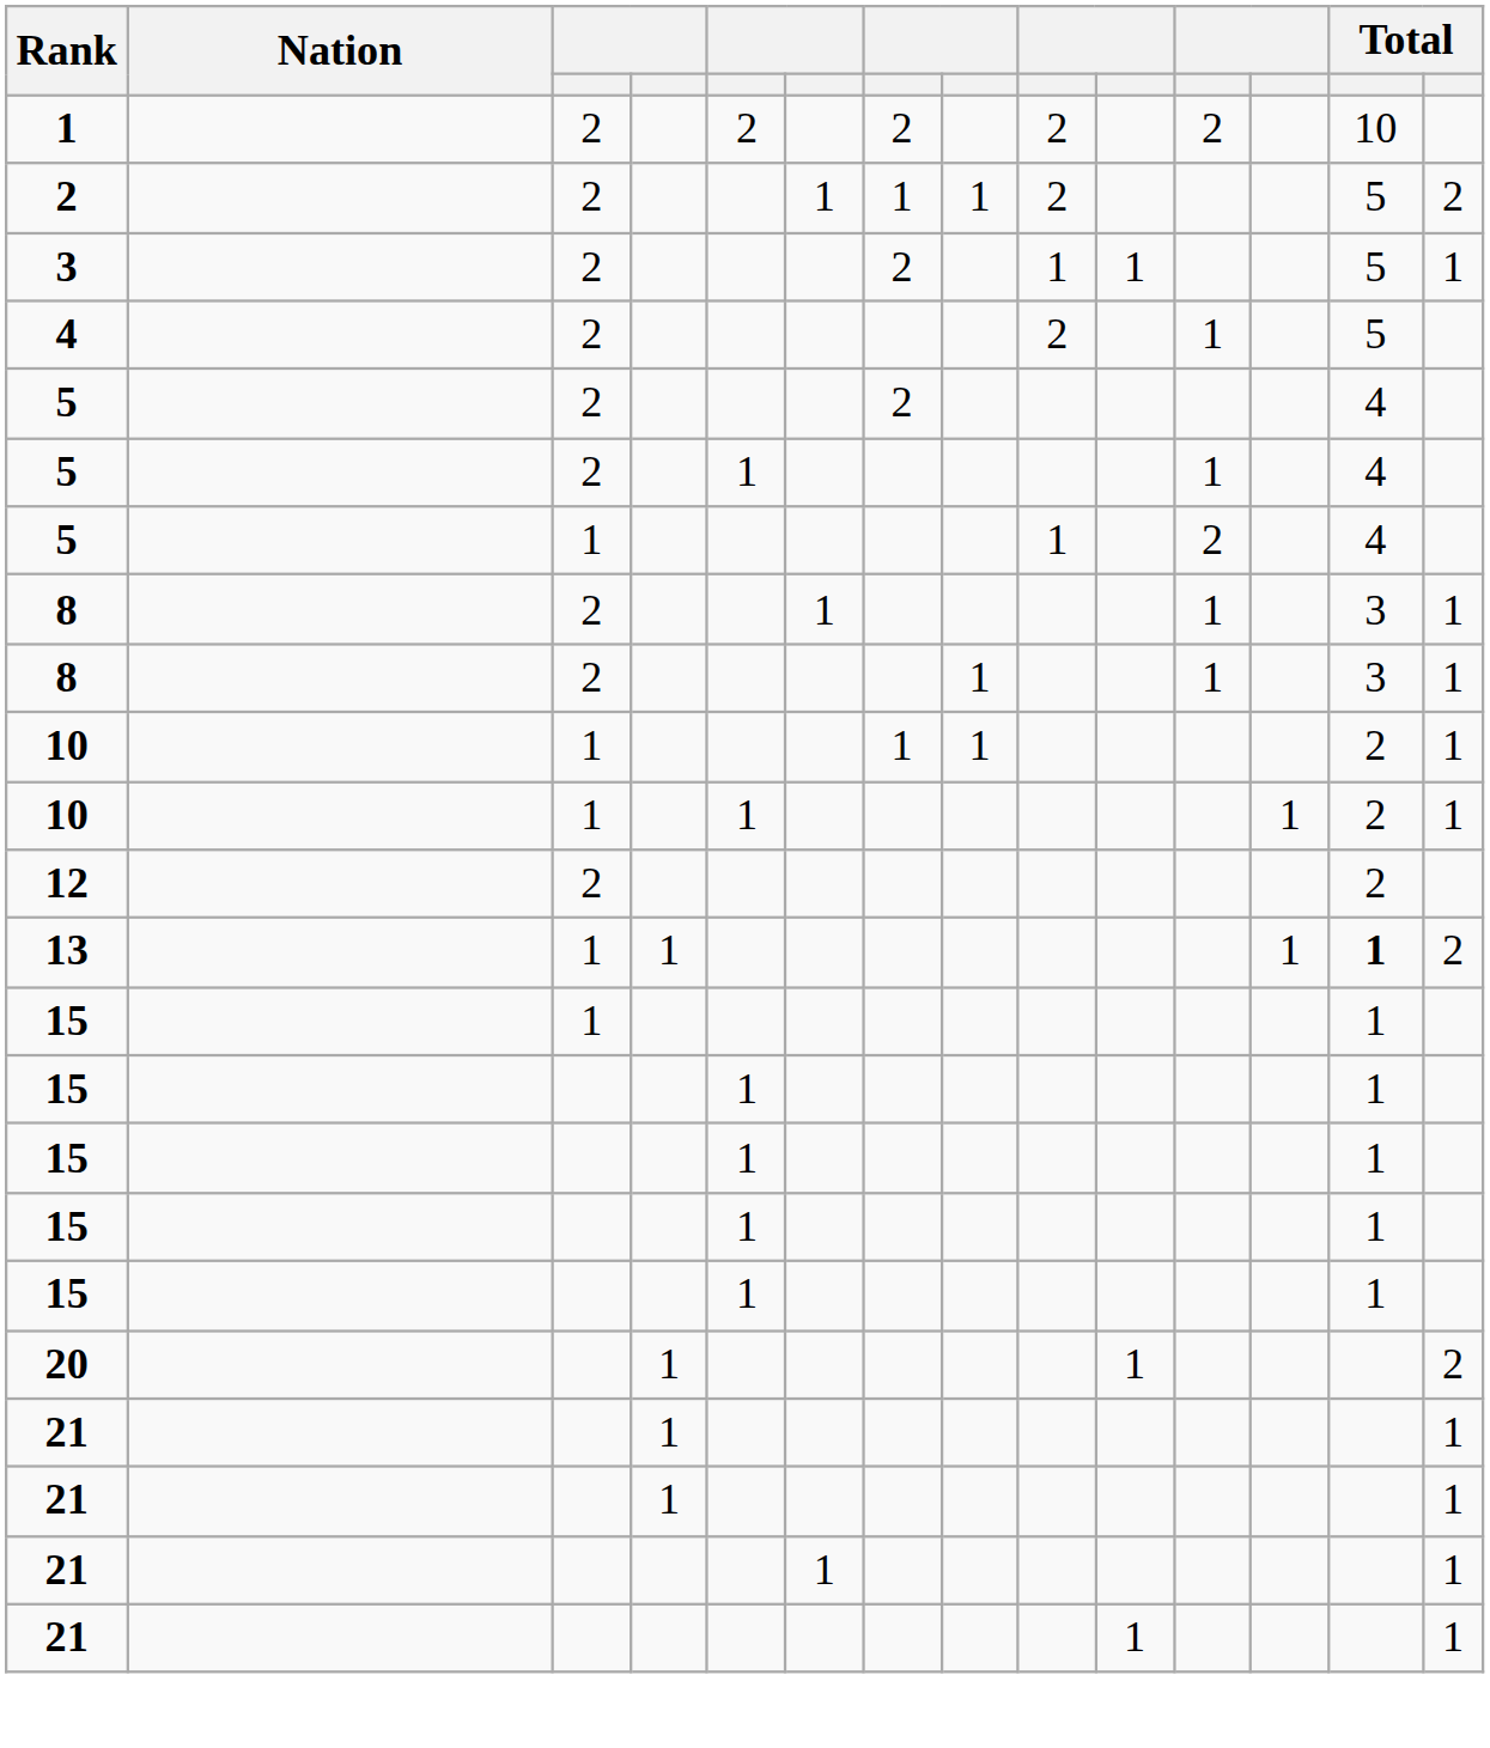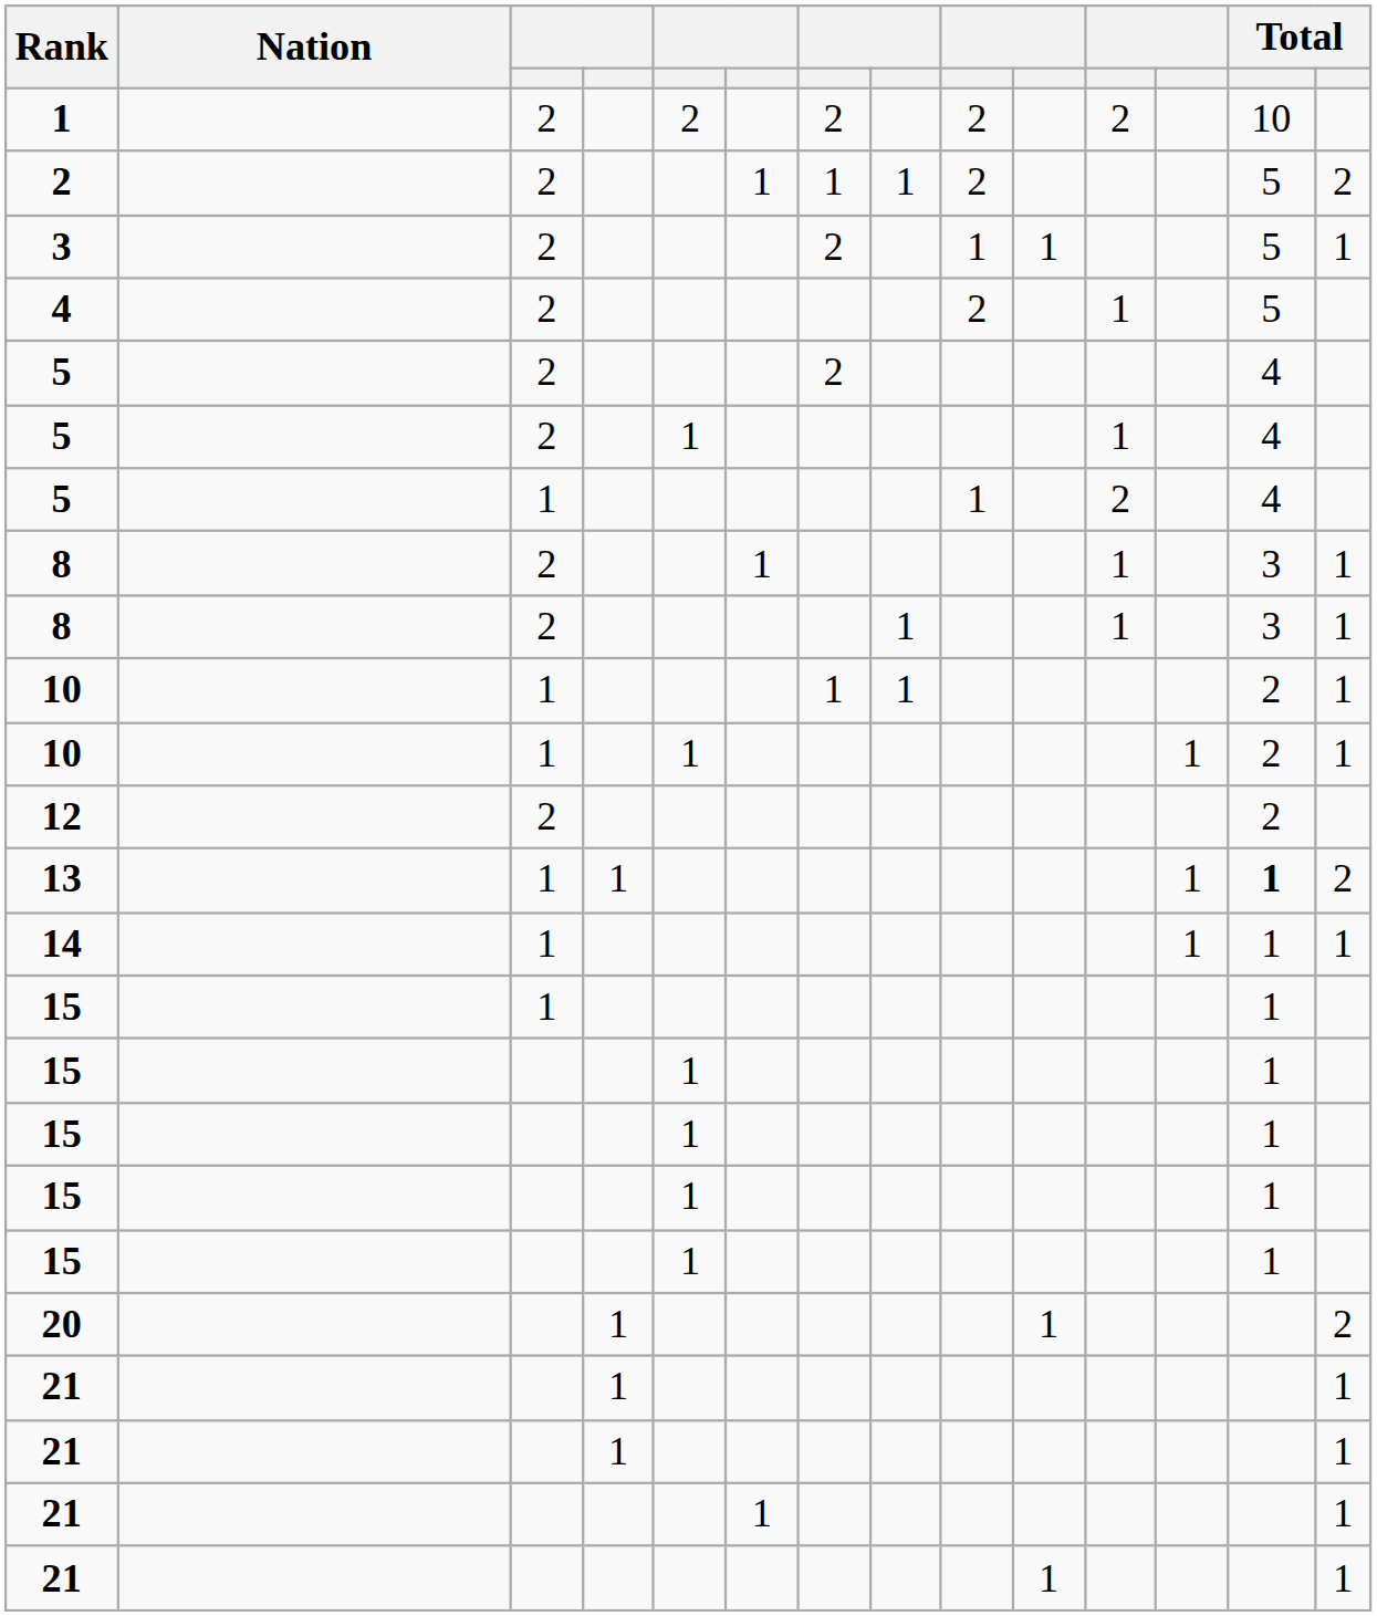+ row: 14 | 1 | 1 | 1 | 1
